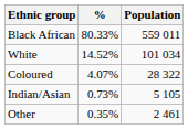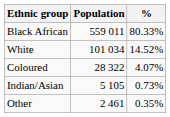columns swapped: Population <-> %
